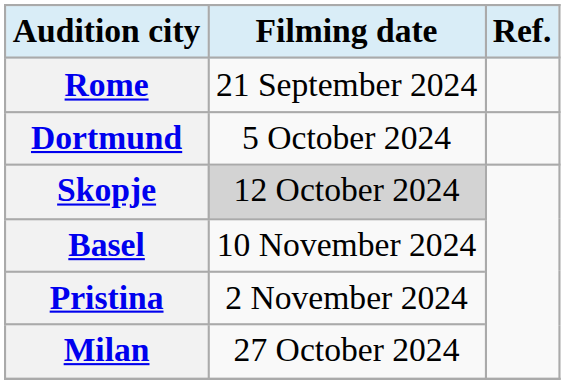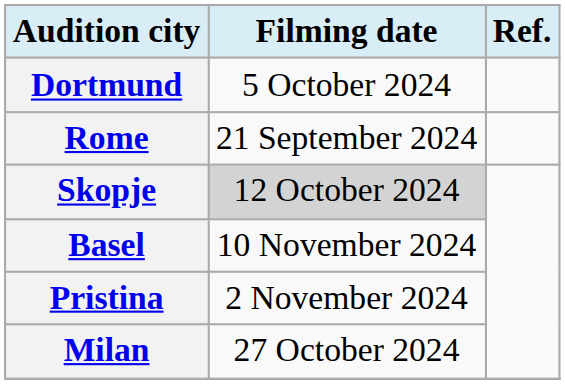rows swapped: Rome <-> Dortmund
